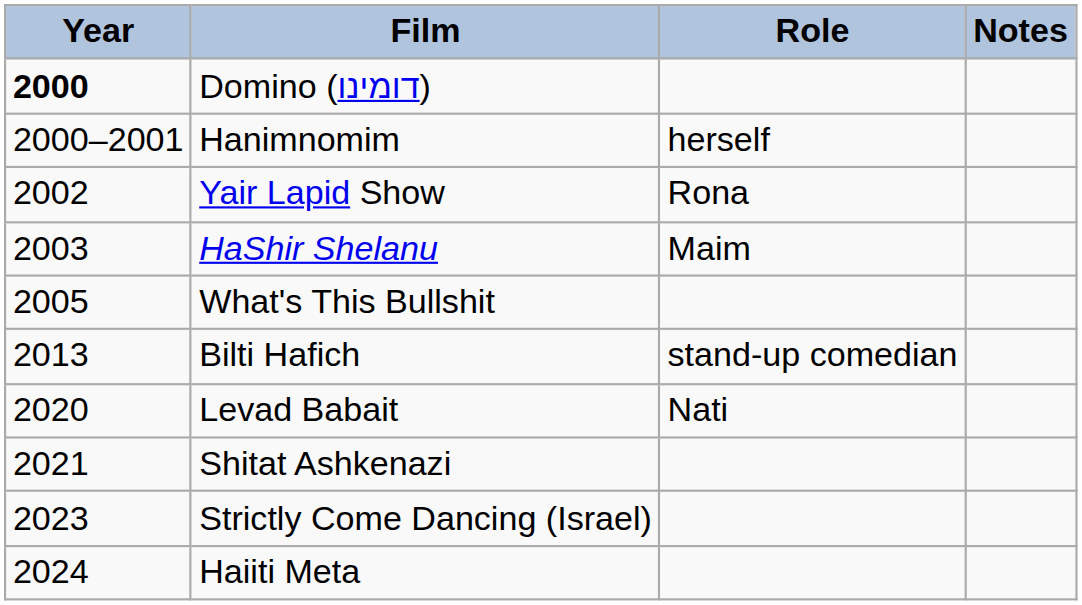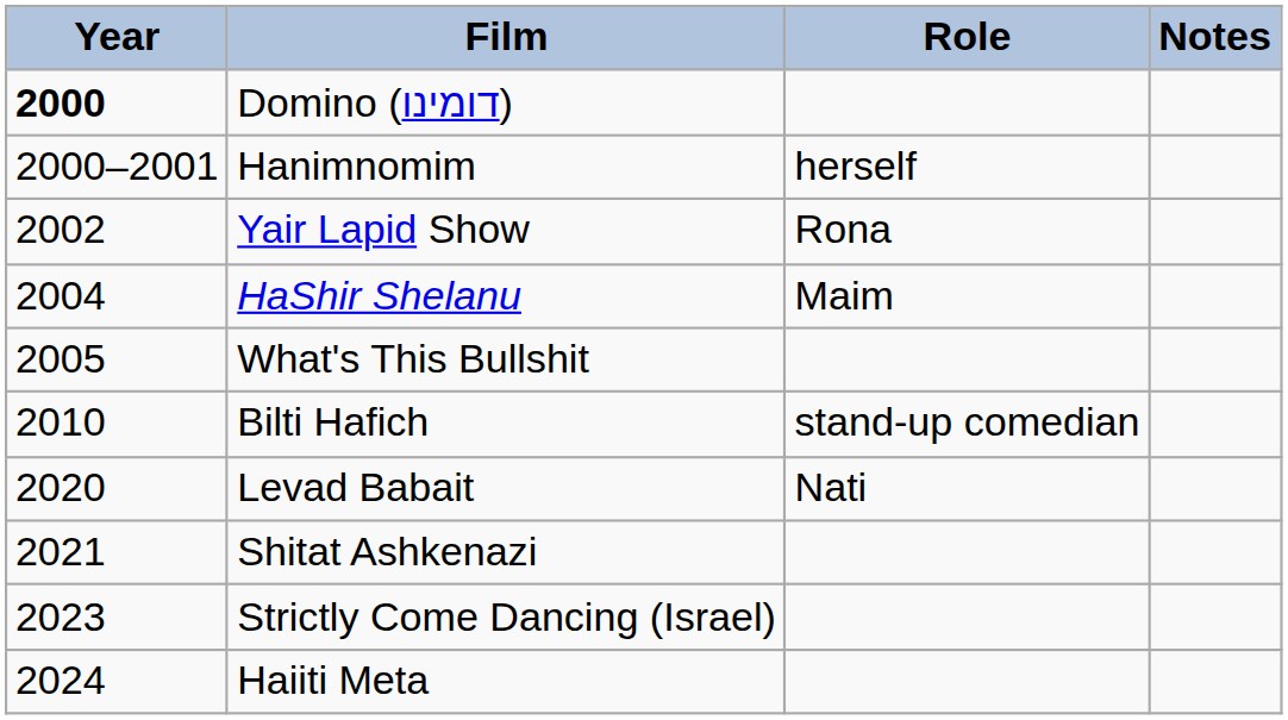HaShir Shelanu | Year: 2003 -> 2004
Bilti Hafich | Year: 2013 -> 2010
